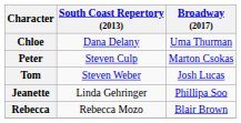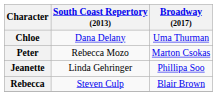Peter | South Coast Repertory (2013): Steven Culp -> Rebecca Mozo
- row: Tom | Steven Weber | Josh Lucas
Rebecca | South Coast Repertory (2013): Rebecca Mozo -> Steven Culp
